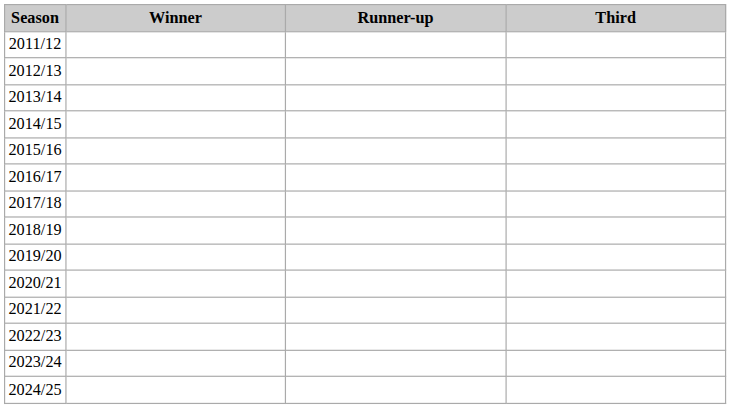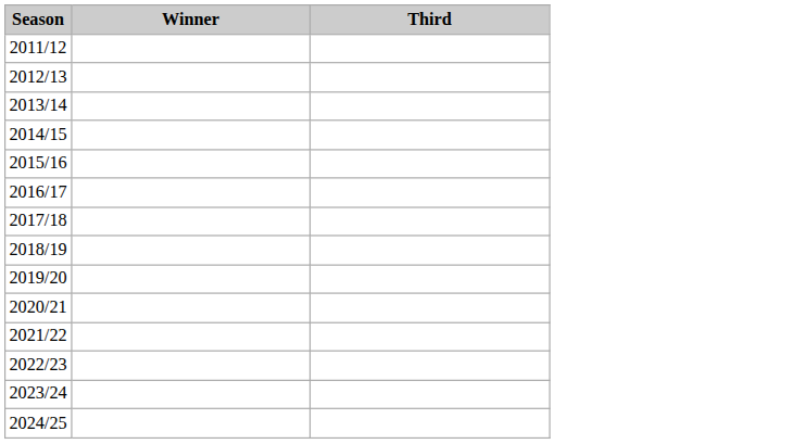- column: Runner-up
